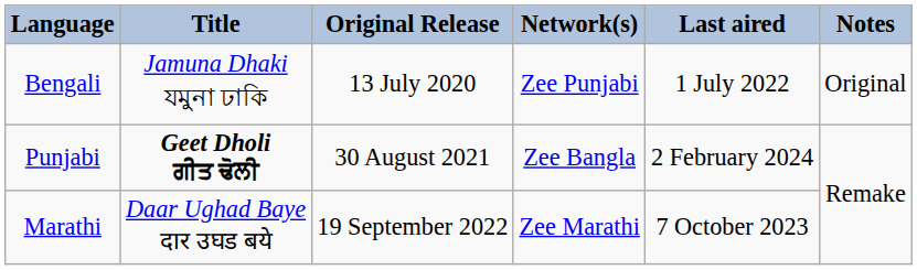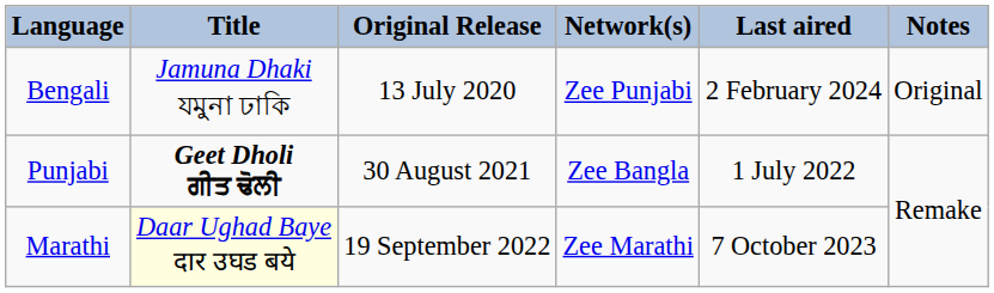Bengali | Last aired: 1 July 2022 -> 2 February 2024
Punjabi | Last aired: 2 February 2024 -> 1 July 2022
Marathi | Title: no background -> lightyellow background
